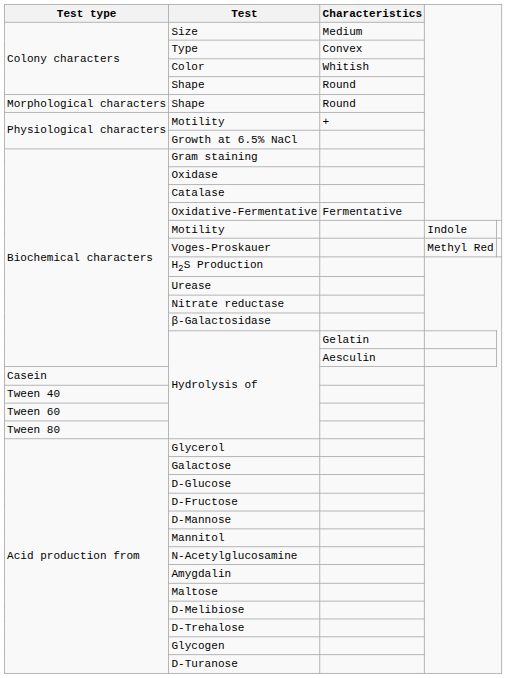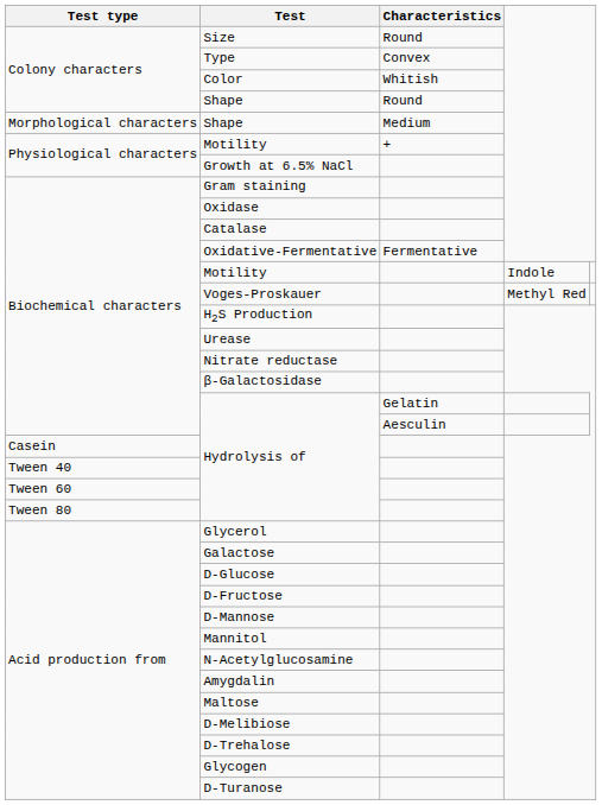Size | Characteristics: Medium -> Round
Morphological characters / Shape | Characteristics: Round -> Medium
